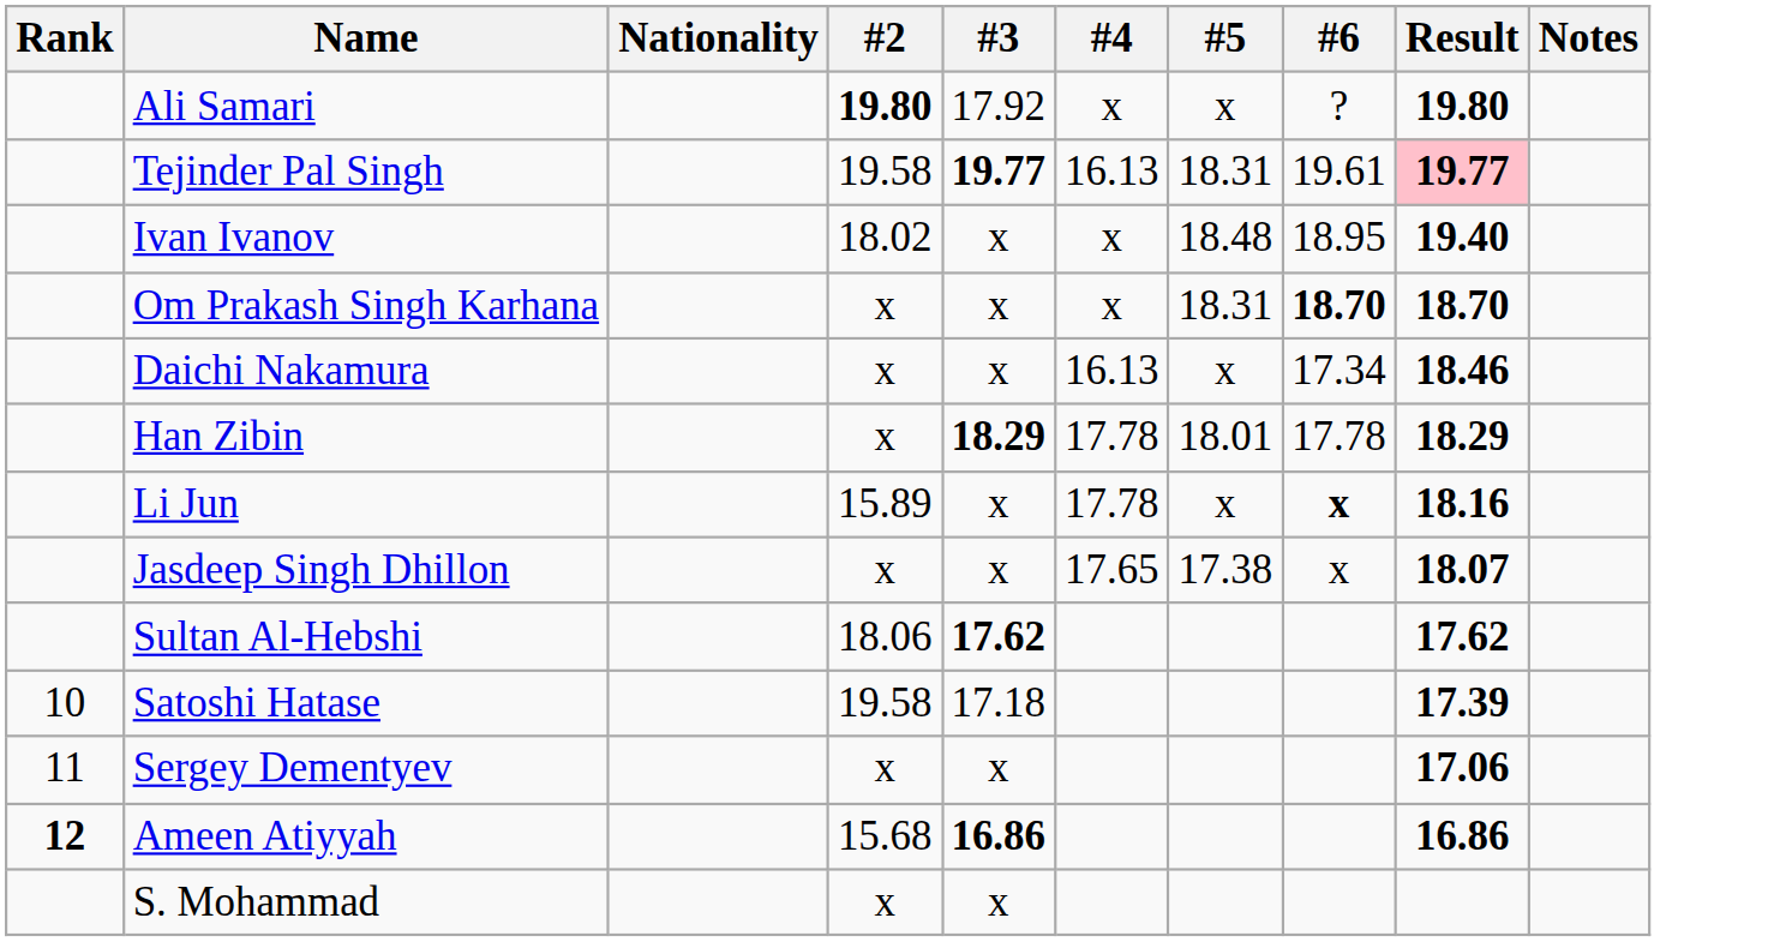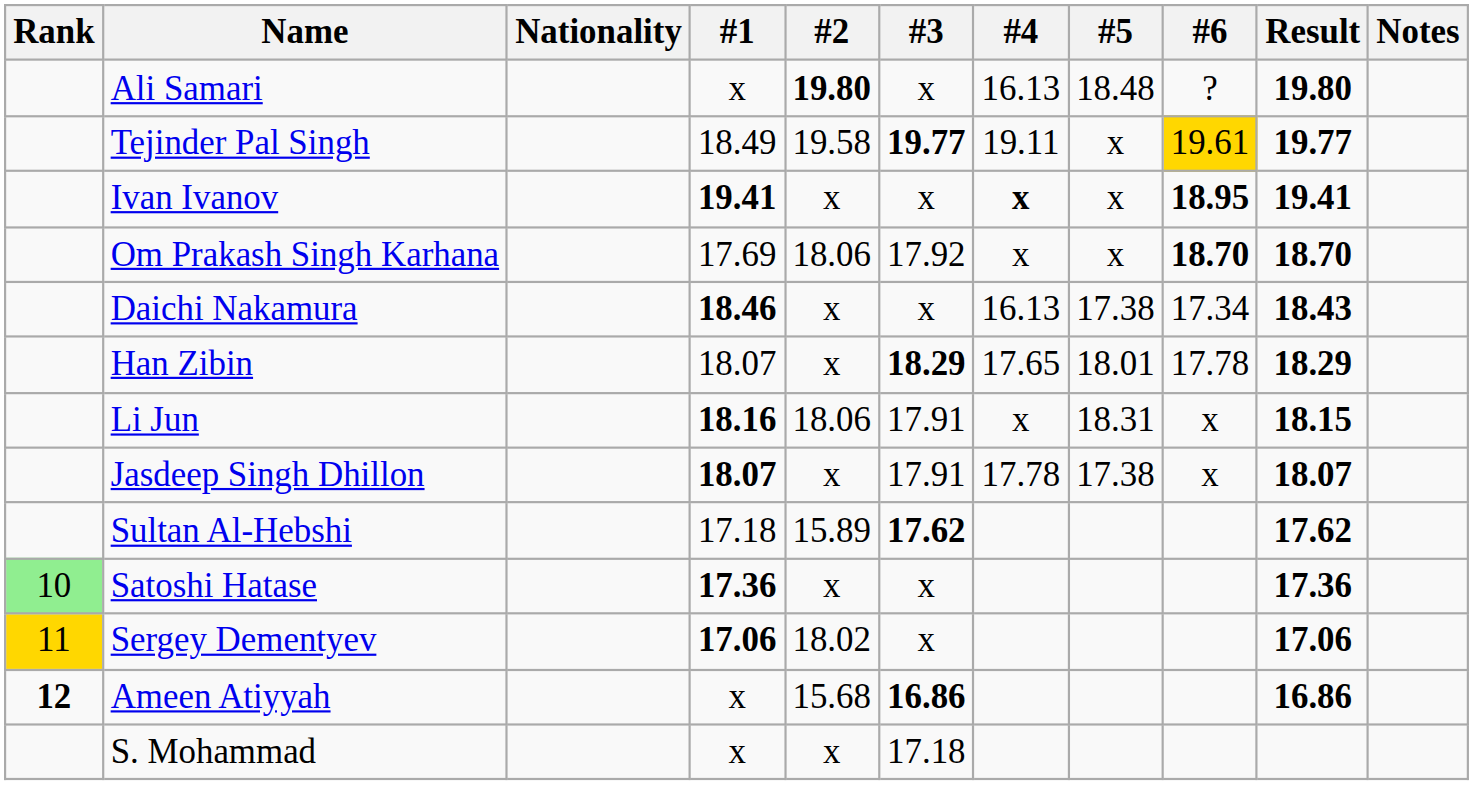+ column: #1 | x | 18.49 | 19.41 | 17.69 | 18.46 | 18.07 | 18.16 | 18.07 | 17.18 | 17.36 | 17.06 | x | x
Ali Samari | #3: 17.92 -> x
Ali Samari | #4: x -> 16.13
Ali Samari | #5: x -> 18.48
Tejinder Pal Singh | #4: 16.13 -> 19.11
Tejinder Pal Singh | #5: 18.31 -> x
Tejinder Pal Singh | #6: no background -> gold background
Tejinder Pal Singh | Result: pink background -> no background
Ivan Ivanov | #2: 18.02 -> x
Ivan Ivanov | #4: normal -> bold
Ivan Ivanov | #5: 18.48 -> x
Ivan Ivanov | #6: normal -> bold
Ivan Ivanov | Result: 19.40 -> 19.41
Om Prakash Singh Karhana | #2: x -> 18.06
Om Prakash Singh Karhana | #3: x -> 17.92
Om Prakash Singh Karhana | #5: 18.31 -> x
Daichi Nakamura | #5: x -> 17.38
Daichi Nakamura | Result: 18.46 -> 18.43
Han Zibin | #4: 17.78 -> 17.65
Li Jun | #2: 15.89 -> 18.06
Li Jun | #3: x -> 17.91
Li Jun | #4: 17.78 -> x
Li Jun | #5: x -> 18.31
Li Jun | #6: bold -> normal
Li Jun | Result: 18.16 -> 18.15
Jasdeep Singh Dhillon | #3: x -> 17.91
Jasdeep Singh Dhillon | #4: 17.65 -> 17.78
Sultan Al-Hebshi | #2: 18.06 -> 15.89
Satoshi Hatase | Rank: no background -> lightgreen background
Satoshi Hatase | #2: 19.58 -> x
Satoshi Hatase | #3: 17.18 -> x
Satoshi Hatase | Result: 17.39 -> 17.36
Sergey Dementyev | Rank: no background -> gold background
Sergey Dementyev | #2: x -> 18.02
S. Mohammad | #3: x -> 17.18
